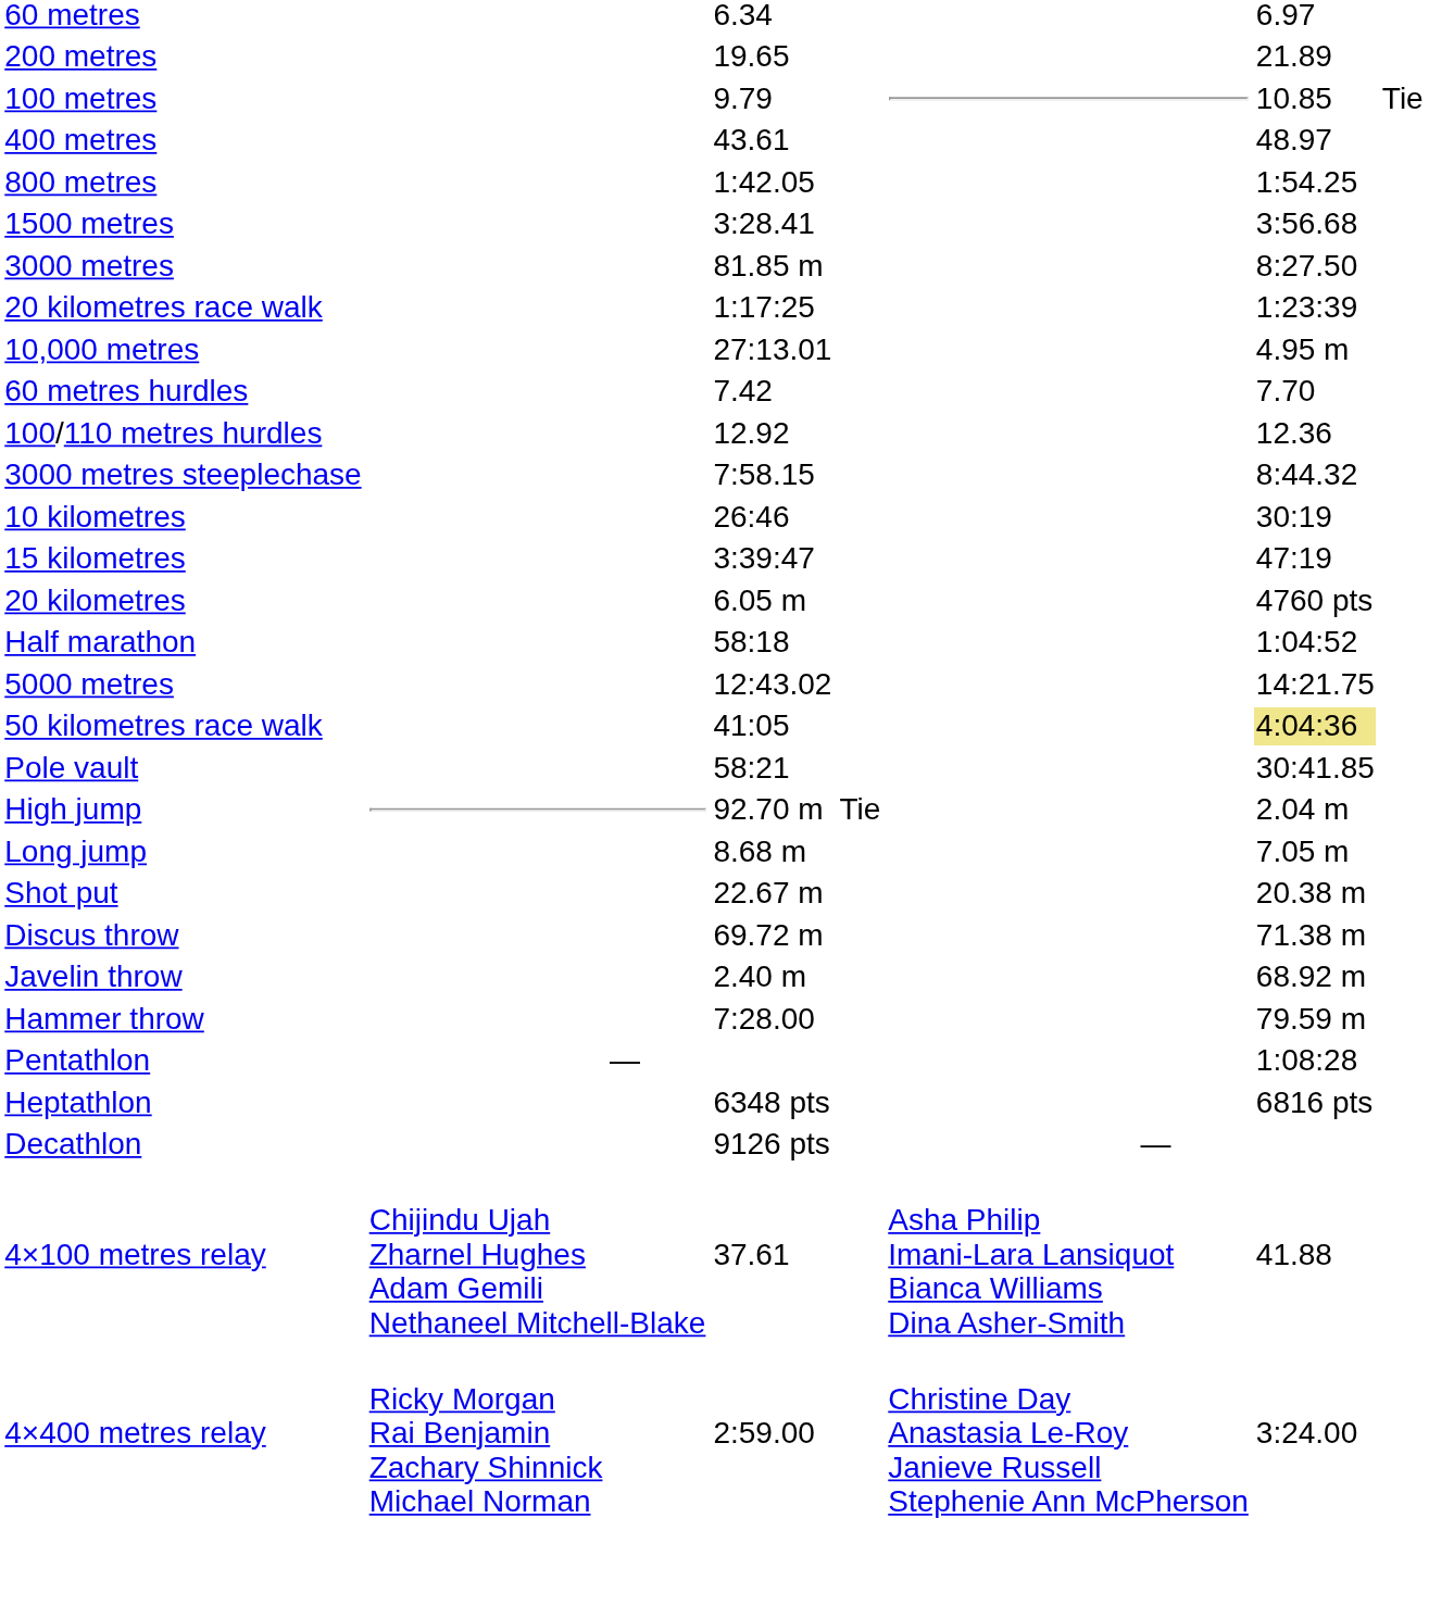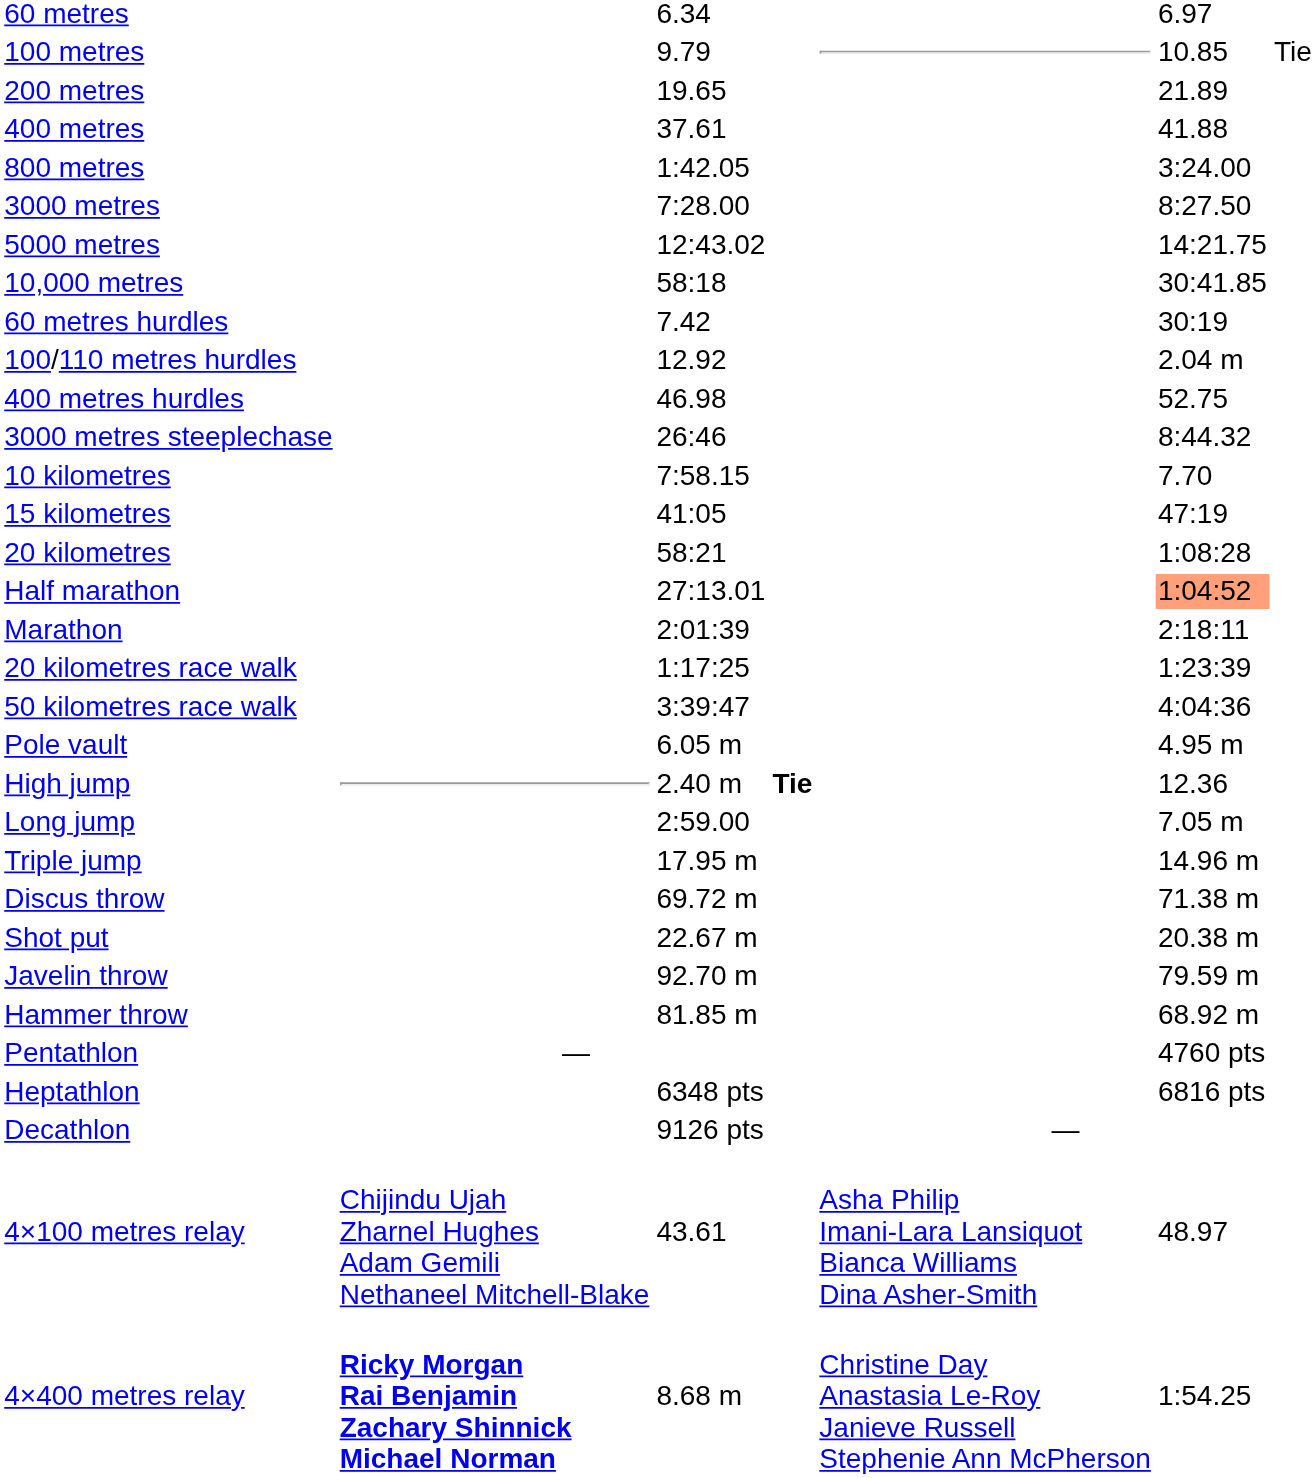rows swapped: 100 metres <-> 200 metres
400 metres | column 3: 43.61 -> 37.61
400 metres | column 6: 48.97 -> 41.88
800 metres | column 6: 1:54.25 -> 3:24.00
- row: 1500 metres | 3:28.41 | 3:56.68
3000 metres | column 3: 81.85 m -> 7:28.00
rows swapped: 5000 metres <-> 20 kilometres race walk
10,000 metres | column 3: 27:13.01 -> 58:18
10,000 metres | column 6: 4.95 m -> 30:41.85
60 metres hurdles | column 6: 7.70 -> 30:19
100/110 metres hurdles | column 6: 12.36 -> 2.04 m
+ row: 400 metres hurdles | 46.98 | 52.75
3000 metres steeplechase | column 3: 7:58.15 -> 26:46
10 kilometres | column 3: 26:46 -> 7:58.15
10 kilometres | column 6: 30:19 -> 7.70
15 kilometres | column 3: 3:39:47 -> 41:05
20 kilometres | column 3: 6.05 m -> 58:21
20 kilometres | column 6: 4760 pts -> 1:08:28
Half marathon | column 3: 58:18 -> 27:13.01
Half marathon | column 6: no background -> lightsalmon background
+ row: Marathon | 2:01:39 | 2:18:11
50 kilometres race walk | column 3: 41:05 -> 3:39:47
50 kilometres race walk | column 6: khaki background -> no background
Pole vault | column 3: 58:21 -> 6.05 m
Pole vault | column 6: 30:41.85 -> 4.95 m
High jump | column 3: 92.70 m -> 2.40 m
High jump | column 4: normal -> bold
High jump | column 6: 2.04 m -> 12.36
Long jump | column 3: 8.68 m -> 2:59.00
+ row: Triple jump | 17.95 m | 14.96 m
rows swapped: Shot put <-> Discus throw
Javelin throw | column 3: 2.40 m -> 92.70 m
Javelin throw | column 6: 68.92 m -> 79.59 m
Hammer throw | column 3: 7:28.00 -> 81.85 m
Hammer throw | column 6: 79.59 m -> 68.92 m
Pentathlon | column 6: 1:08:28 -> 4760 pts
4×100 metres relay | column 3: 37.61 -> 43.61
4×100 metres relay | column 6: 41.88 -> 48.97
4×400 metres relay | column 2: normal -> bold
4×400 metres relay | column 3: 2:59.00 -> 8.68 m
4×400 metres relay | column 6: 3:24.00 -> 1:54.25
